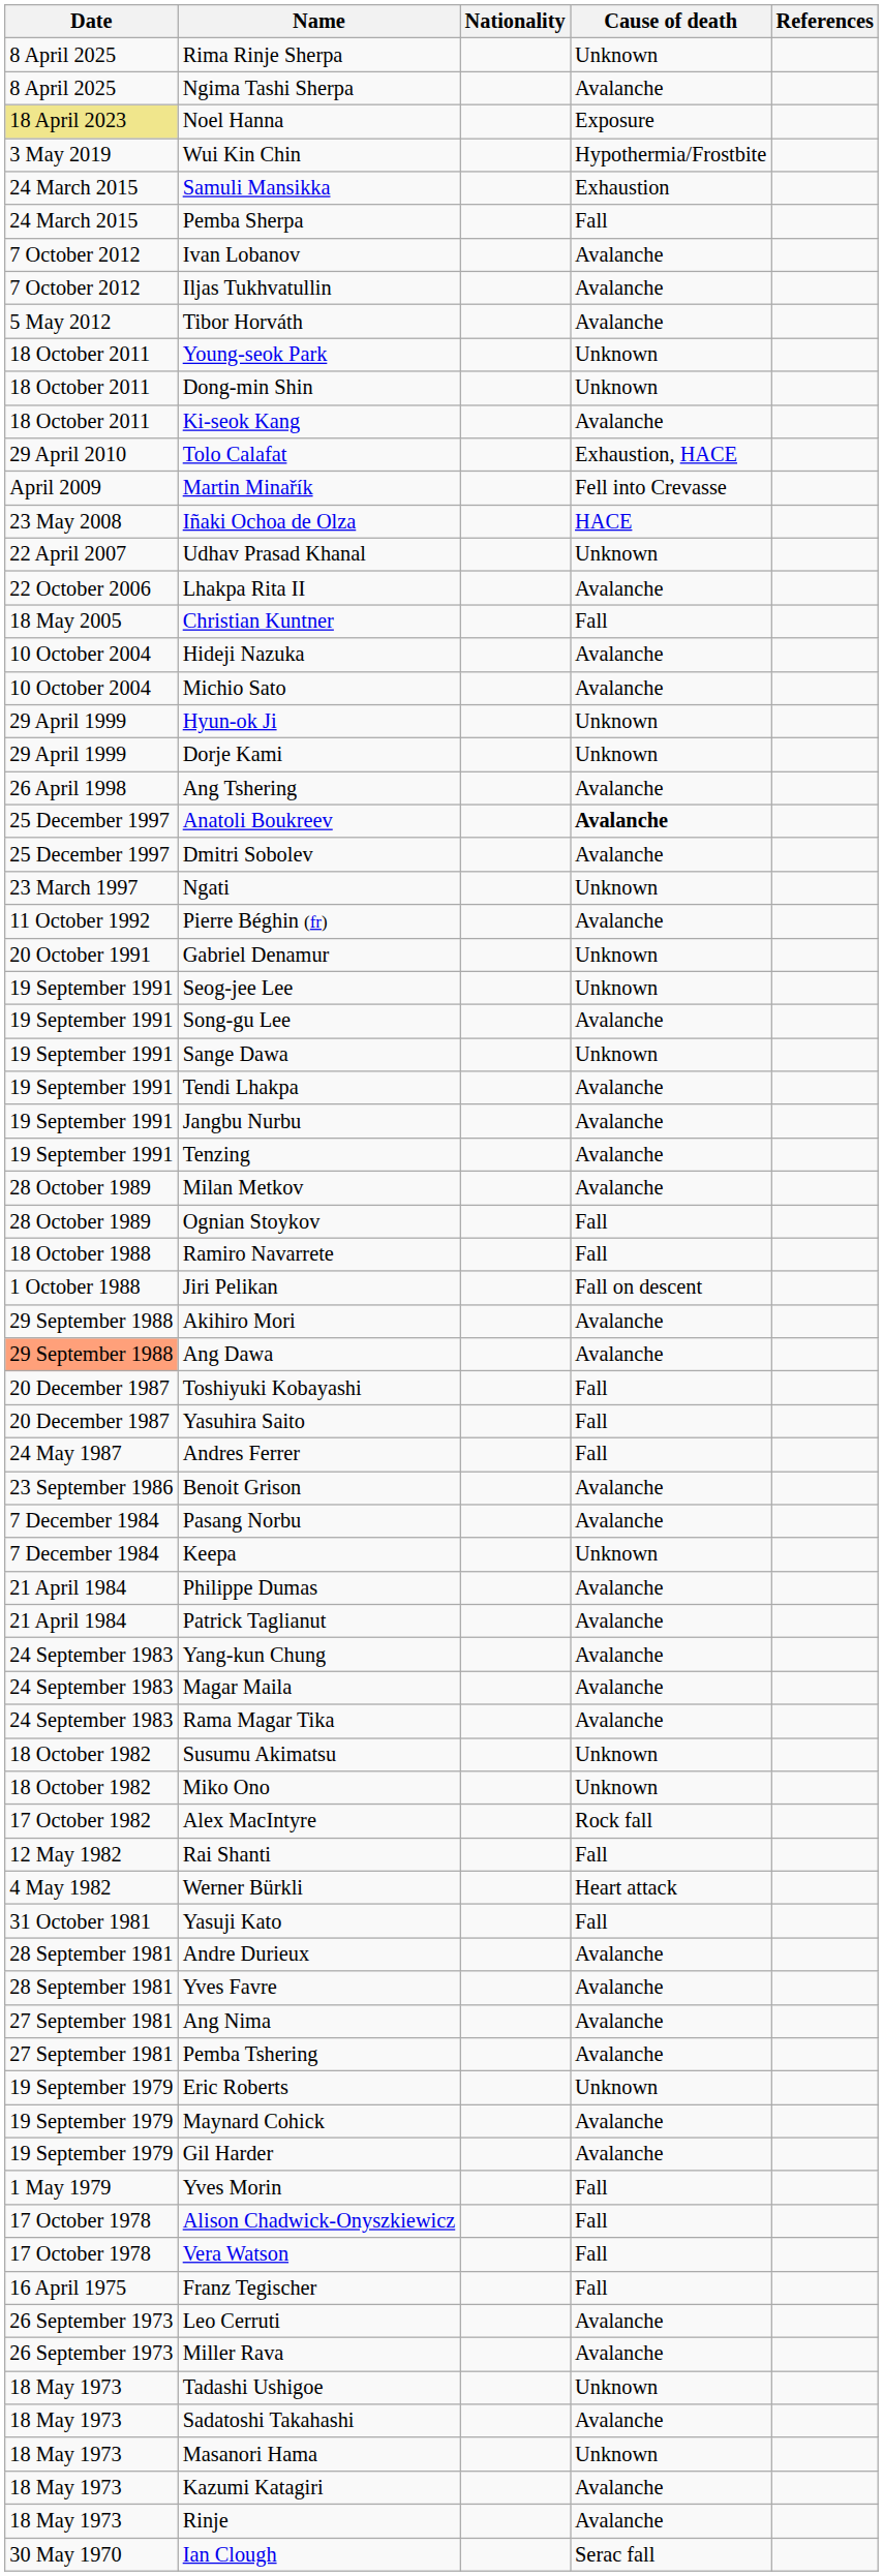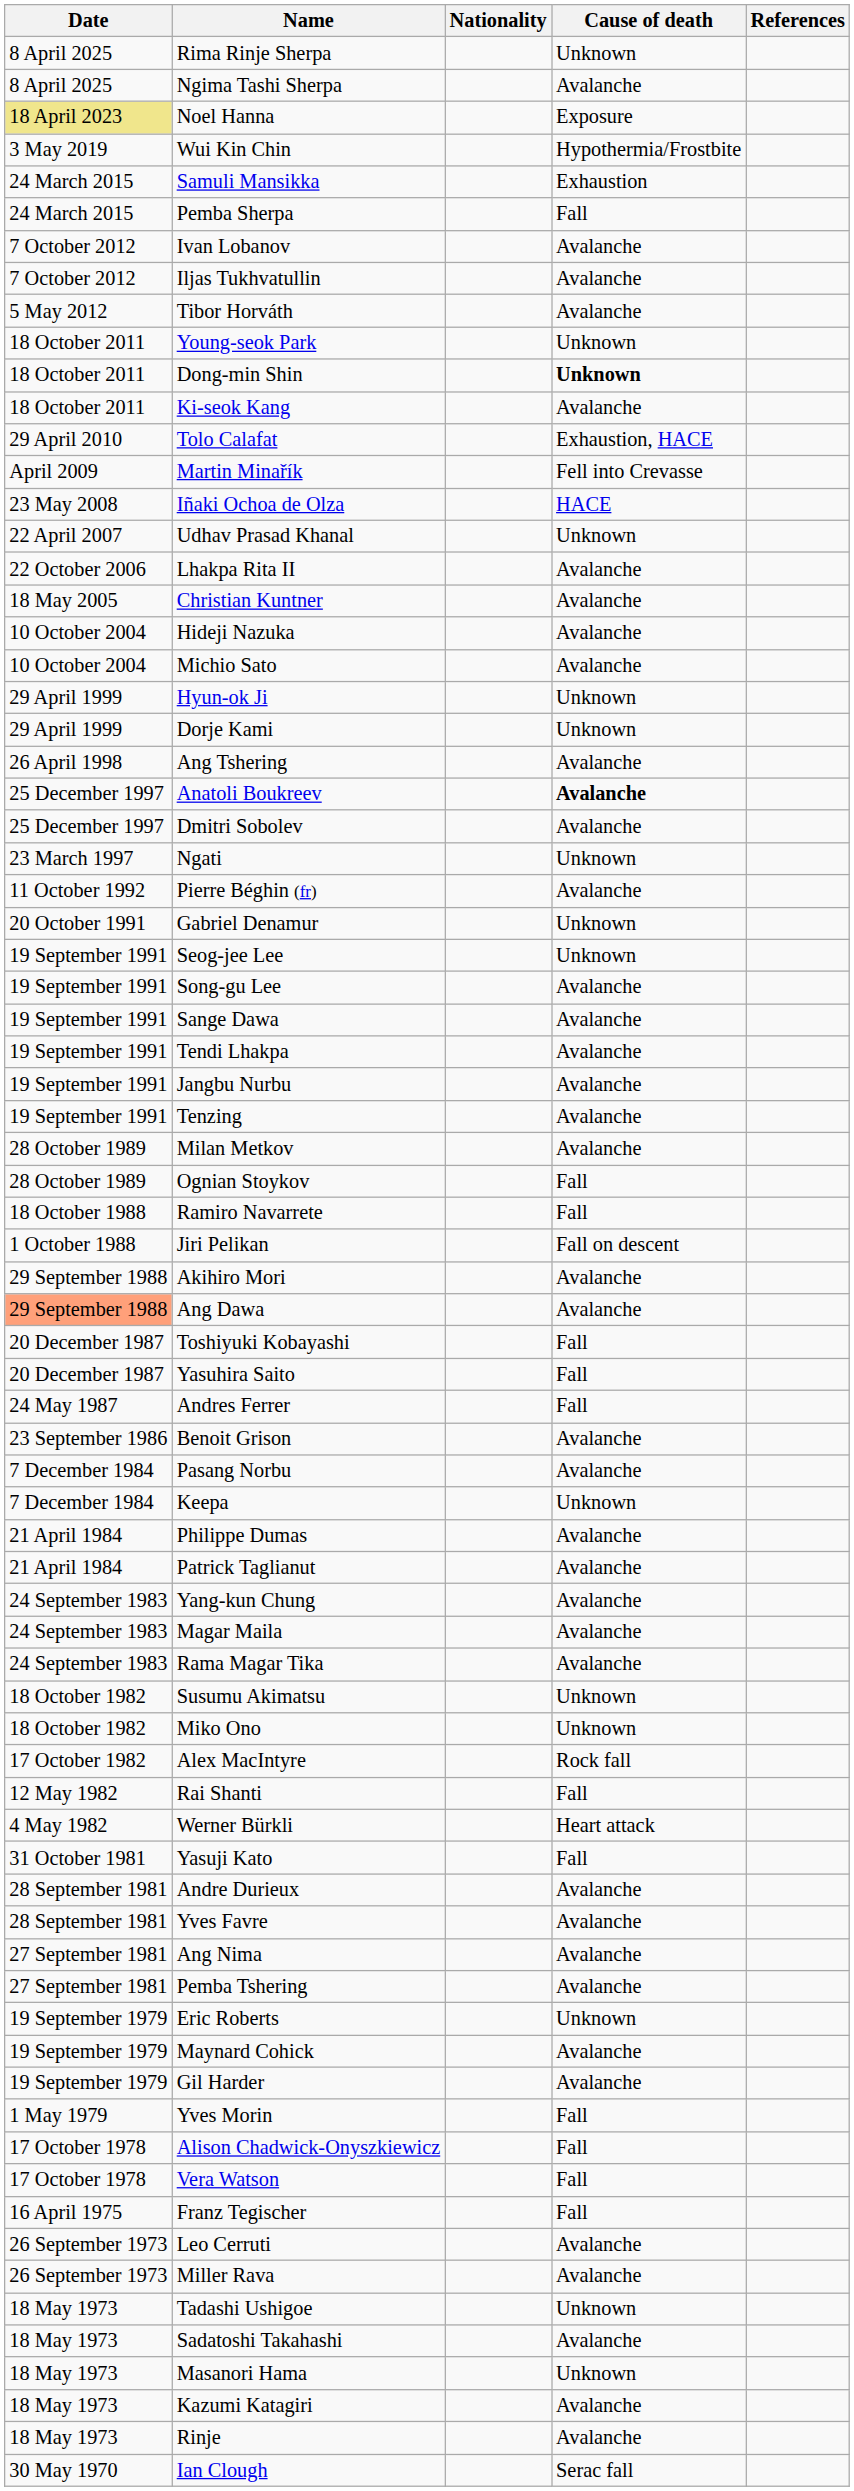Dong-min Shin | Cause of death: normal -> bold
Christian Kuntner | Cause of death: Fall -> Avalanche
Sange Dawa | Cause of death: Unknown -> Avalanche
